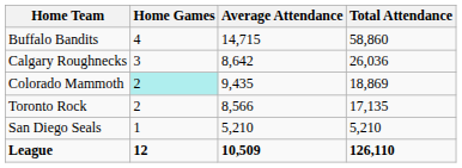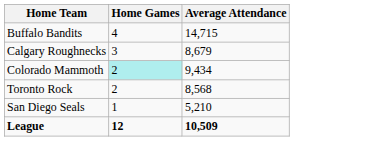- column: Total Attendance | 58,860 | 26,036 | 18,869 | 17,135 | 5,210 | 126,110
Calgary Roughnecks | Average Attendance: 8,642 -> 8,679
Colorado Mammoth | Average Attendance: 9,435 -> 9,434
Toronto Rock | Average Attendance: 8,566 -> 8,568
